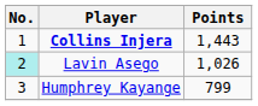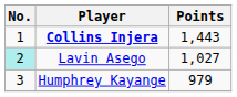Lavin Asego | Points: 1,026 -> 1,027
Humphrey Kayange | Points: 799 -> 979
